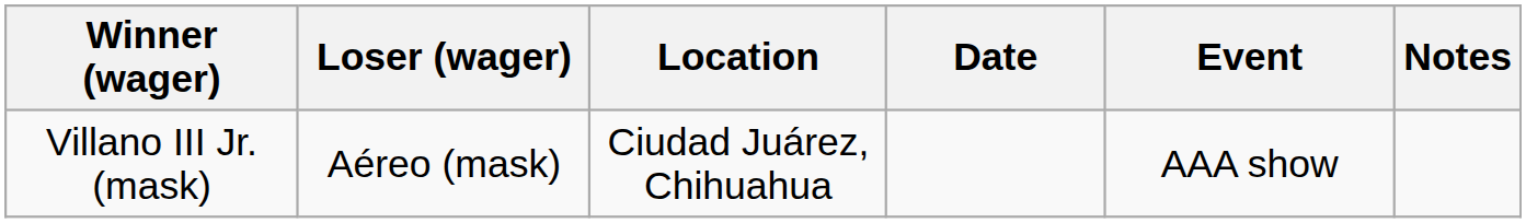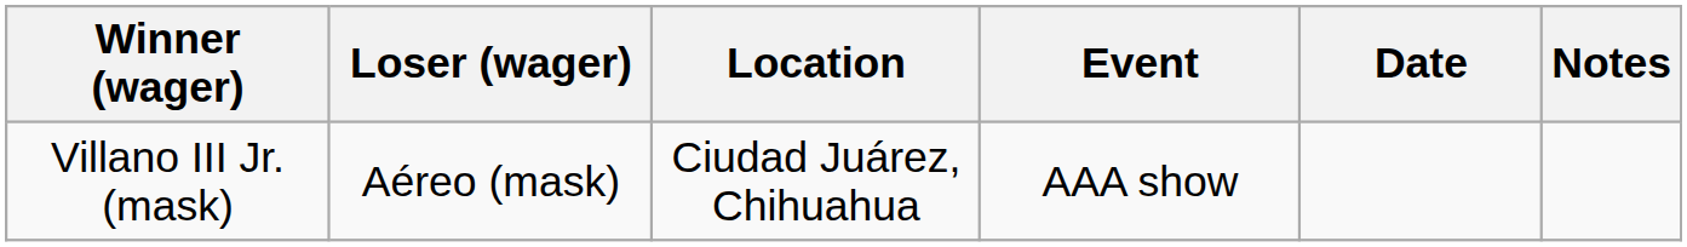columns swapped: Event <-> Date
